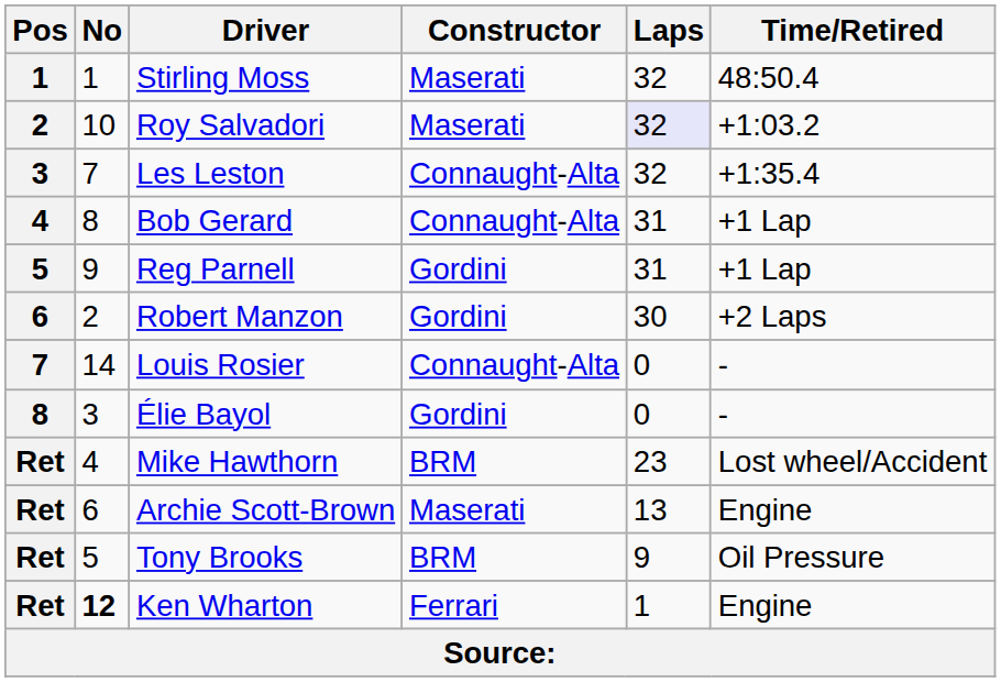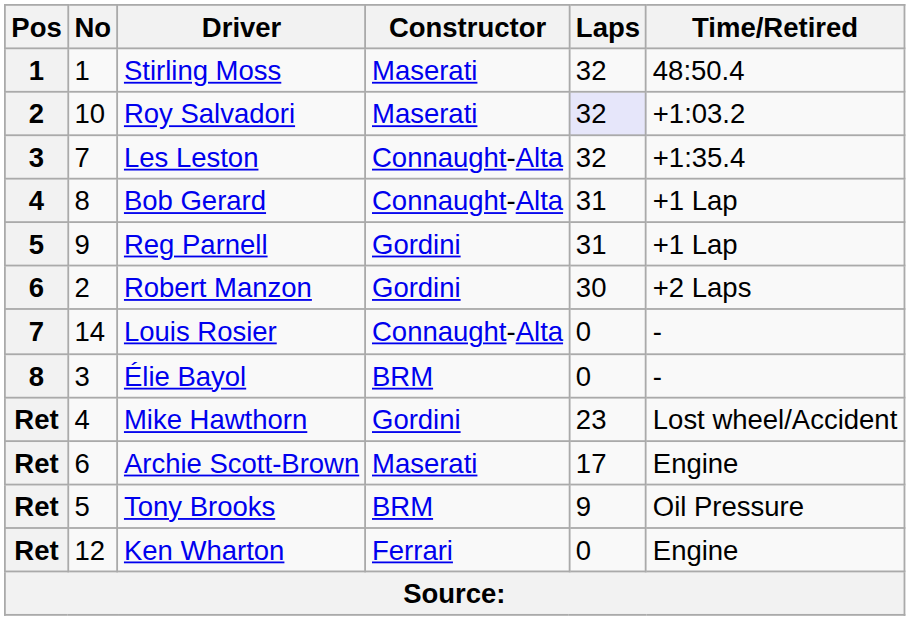Élie Bayol | Constructor: Gordini -> BRM
Mike Hawthorn | Constructor: BRM -> Gordini
Archie Scott-Brown | Laps: 13 -> 17
Ken Wharton | No: bold -> normal
Ken Wharton | Laps: 1 -> 0
